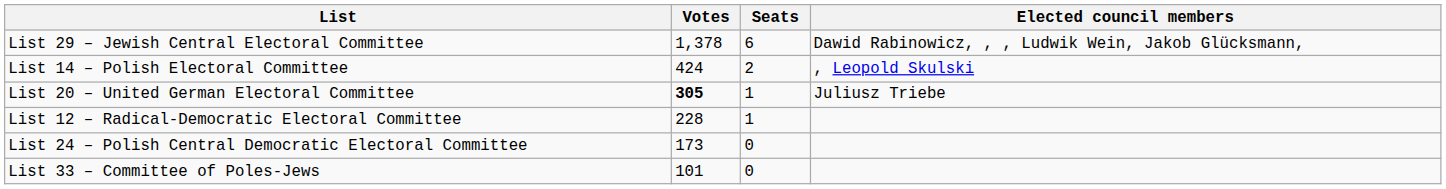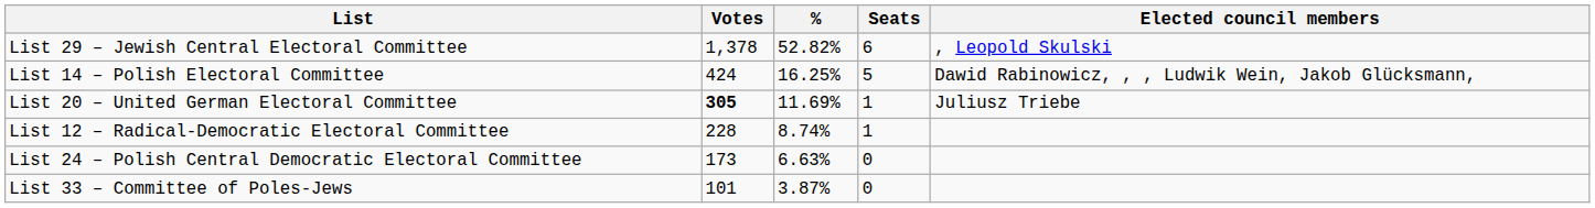+ column: % | 52.82% | 16.25% | 11.69% | 8.74% | 6.63% | 3.87%
List 29 – Jewish Central Electoral Committee | Elected council members: Dawid Rabinowicz, , , Ludwik Wein, Jakob Glücksmann, -> , Leopold Skulski
List 14 – Polish Electoral Committee | Seats: 2 -> 5
List 14 – Polish Electoral Committee | Elected council members: , Leopold Skulski -> Dawid Rabinowicz, , , Ludwik Wein, Jakob Glücksmann,
